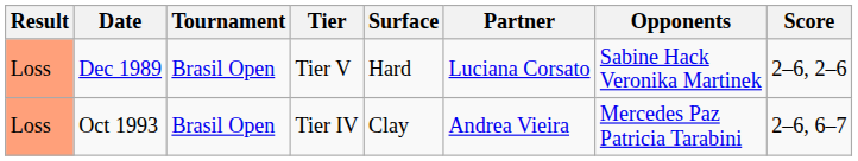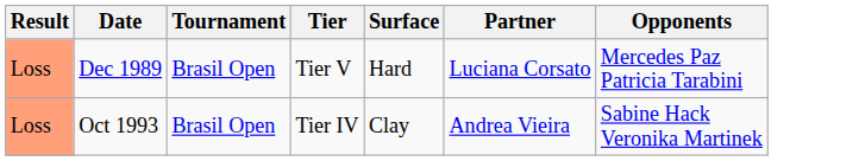- column: Score | 2–6, 2–6 | 2–6, 6–7
Dec 1989 | Opponents: Sabine Hack Veronika Martinek -> Mercedes Paz Patricia Tarabini
Oct 1993 | Opponents: Mercedes Paz Patricia Tarabini -> Sabine Hack Veronika Martinek
